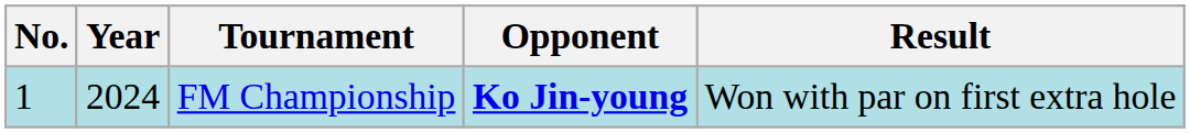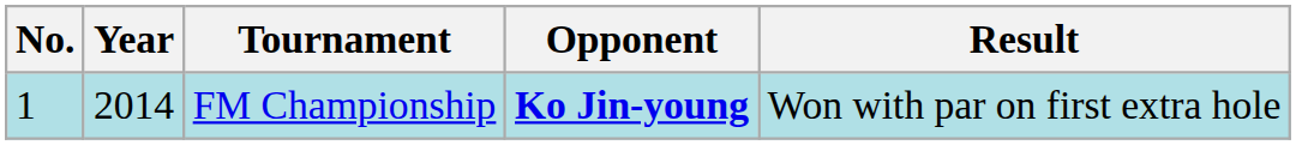FM Championship | Year: 2024 -> 2014
